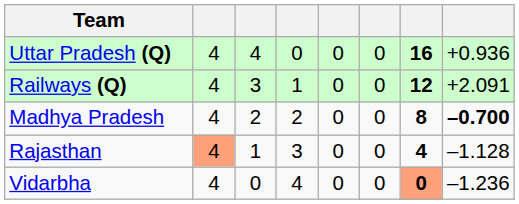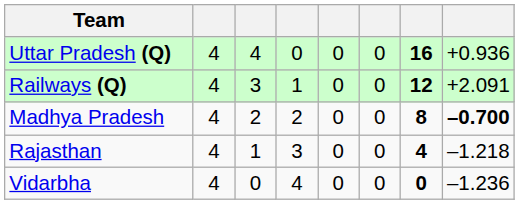Rajasthan | column 2: lightsalmon background -> no background
Rajasthan | column 8: –1.128 -> –1.218
Vidarbha | column 7: lightsalmon background -> no background
